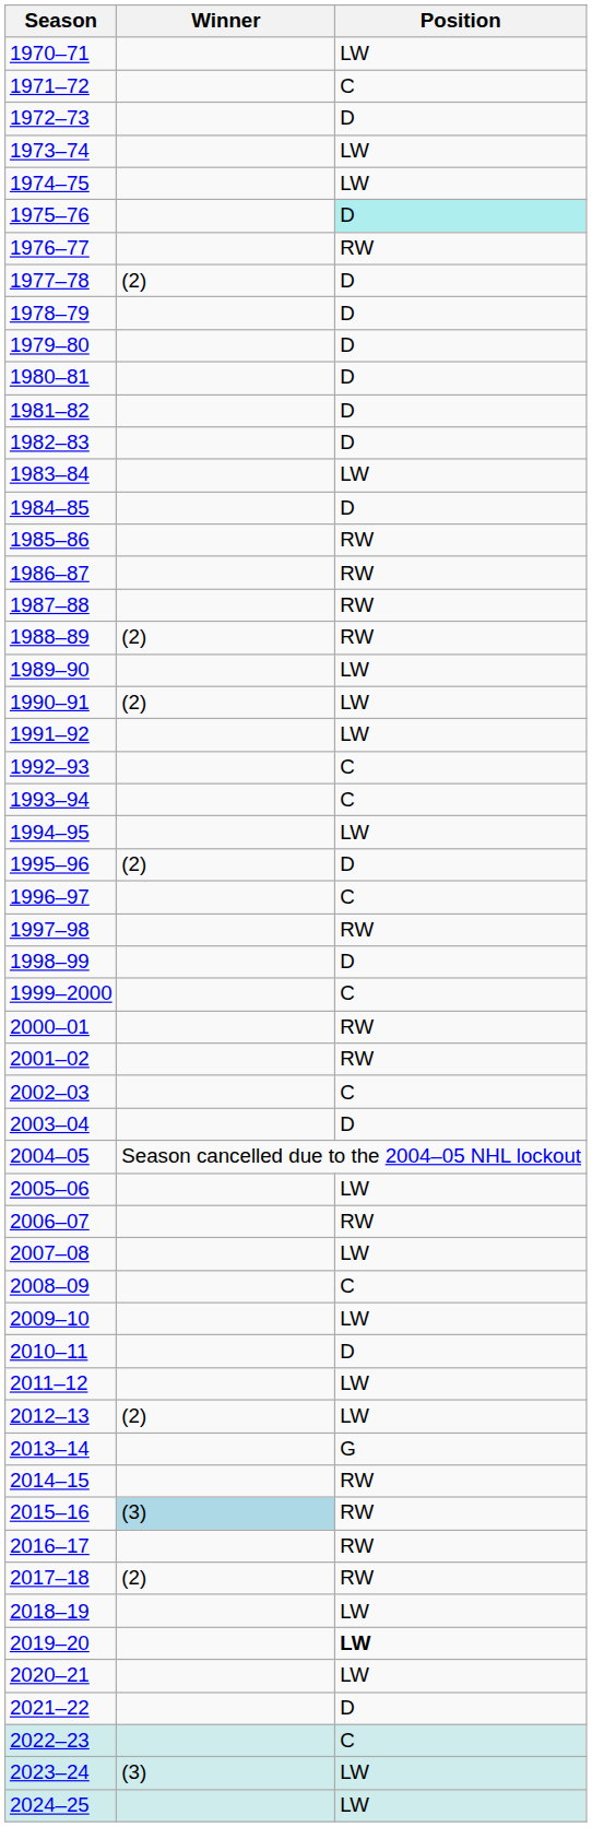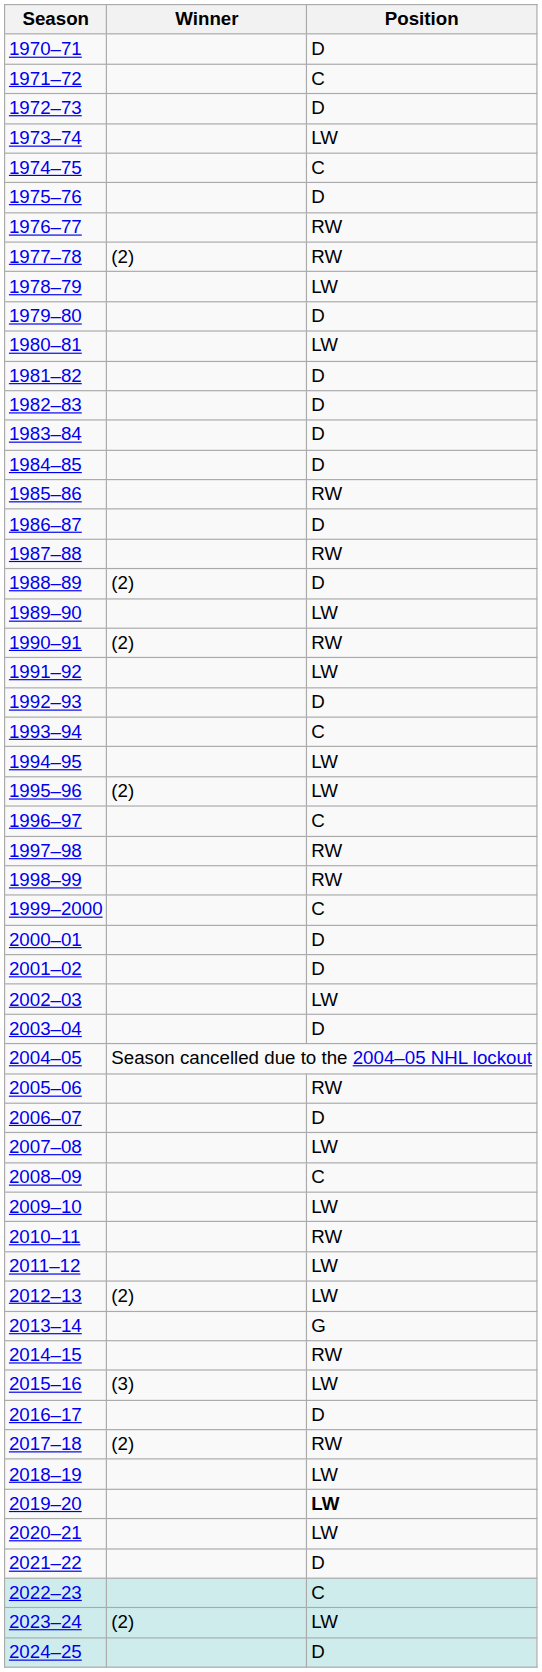1970–71 | Position: LW -> D
1974–75 | Position: LW -> C
1975–76 | Position: paleturquoise background -> no background
1977–78 | Position: D -> RW
1978–79 | Position: D -> LW
1980–81 | Position: D -> LW
1983–84 | Position: LW -> D
1986–87 | Position: RW -> D
1988–89 | Position: RW -> D
1990–91 | Position: LW -> RW
1992–93 | Position: C -> D
1995–96 | Position: D -> LW
1998–99 | Position: D -> RW
2000–01 | Position: RW -> D
2001–02 | Position: RW -> D
2002–03 | Position: C -> LW
2005–06 | Position: LW -> RW
2006–07 | Position: RW -> D
2010–11 | Position: D -> RW
2015–16 | Winner: lightblue background -> no background
2015–16 | Position: RW -> LW
2016–17 | Position: RW -> D
2023–24 | Winner: (3) -> (2)
2024–25 | Position: LW -> D
